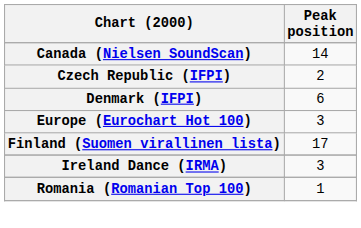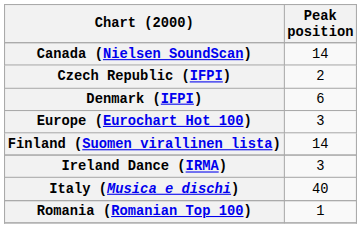Finland (Suomen virallinen lista) | Peak position: 17 -> 14
+ row: Italy (Musica e dischi) | 40
